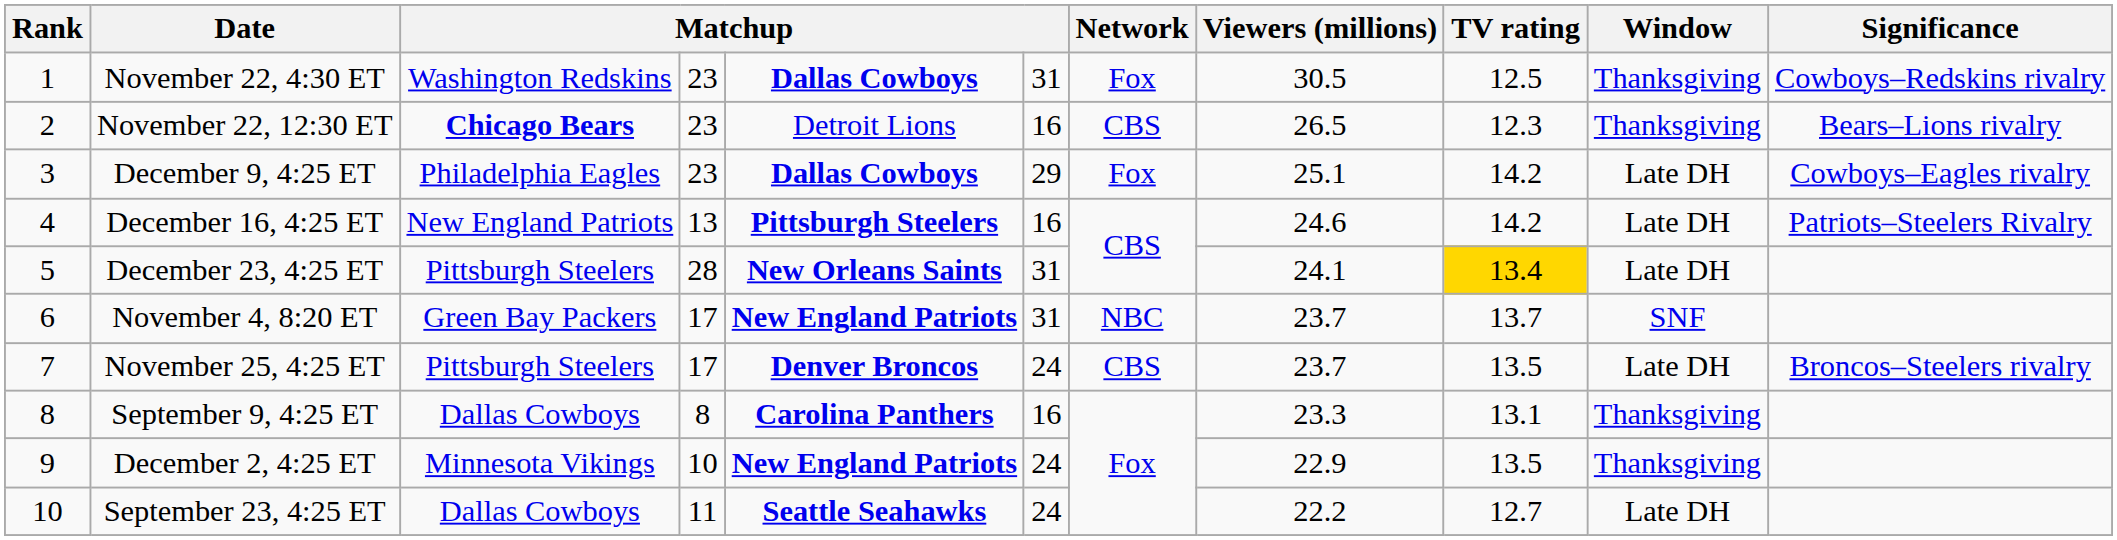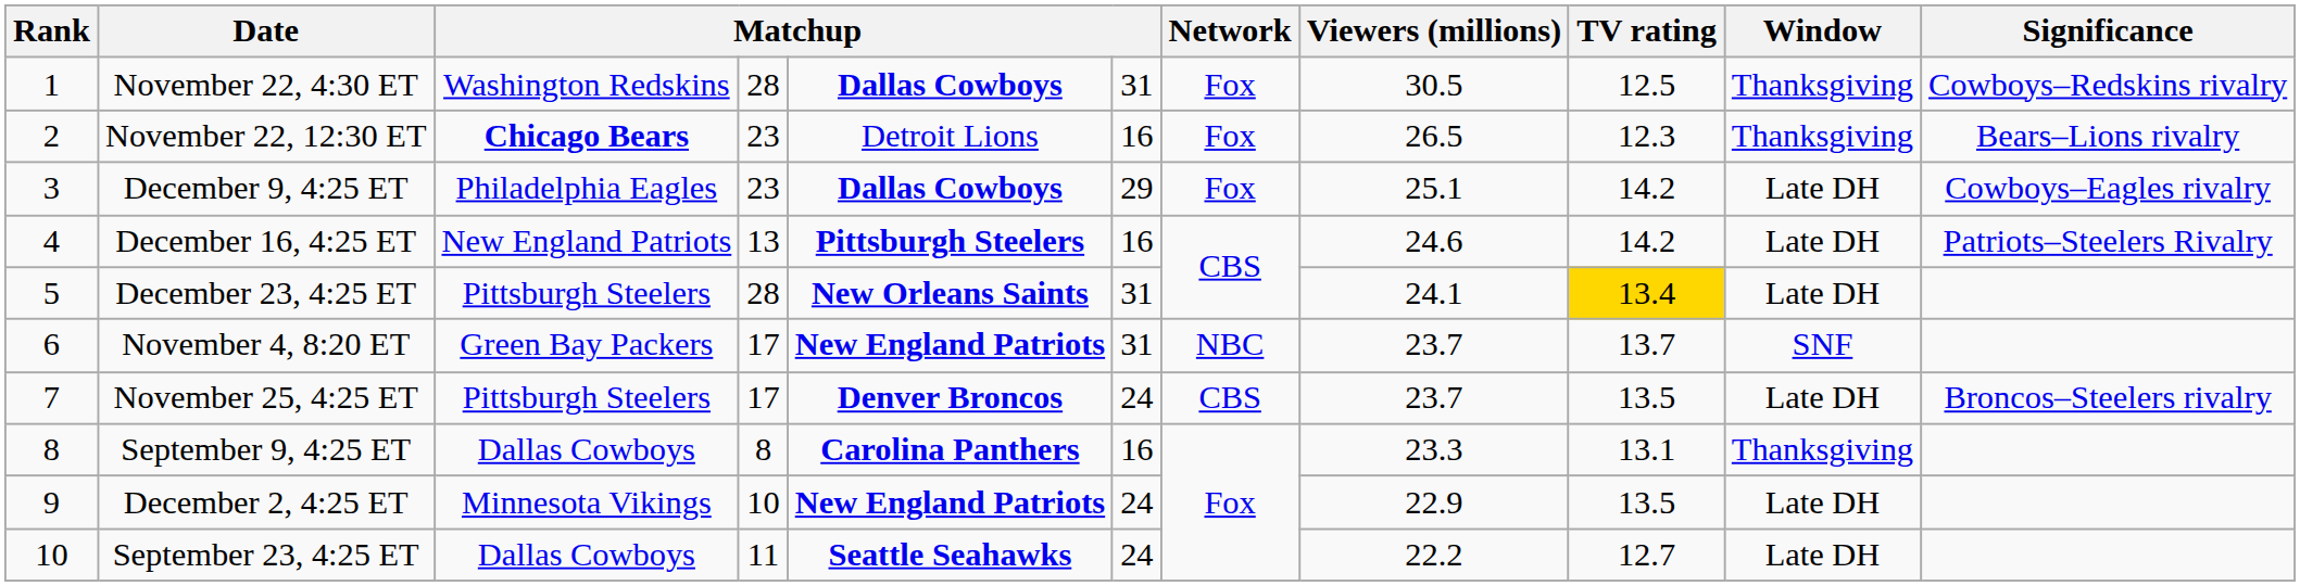November 22, 4:30 ET | column 4: 23 -> 28
November 22, 12:30 ET | Network: CBS -> Fox
December 2, 4:25 ET | Window: Thanksgiving -> Late DH
